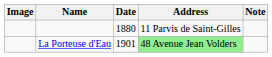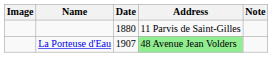La Porteuse d'Eau | Date: 1901 -> 1907
